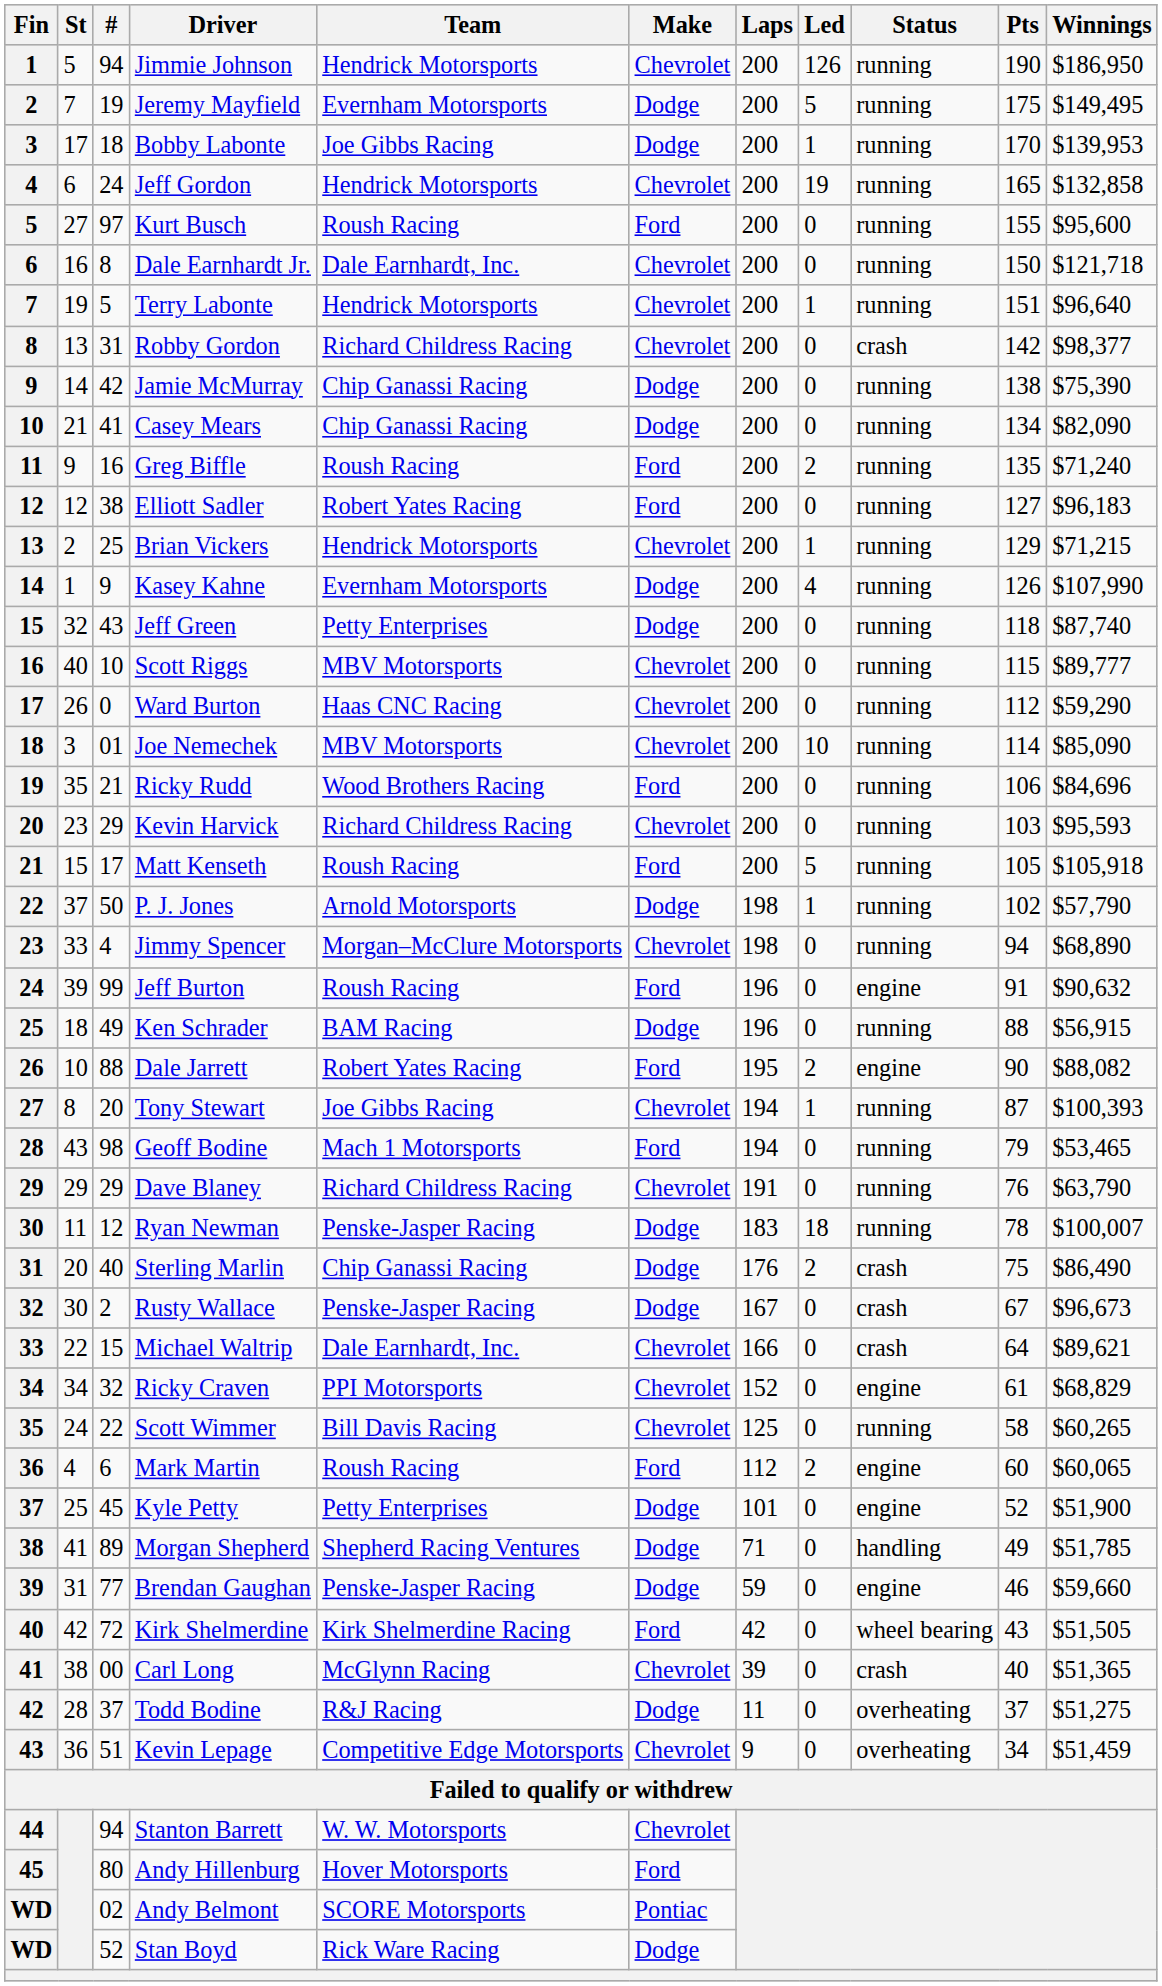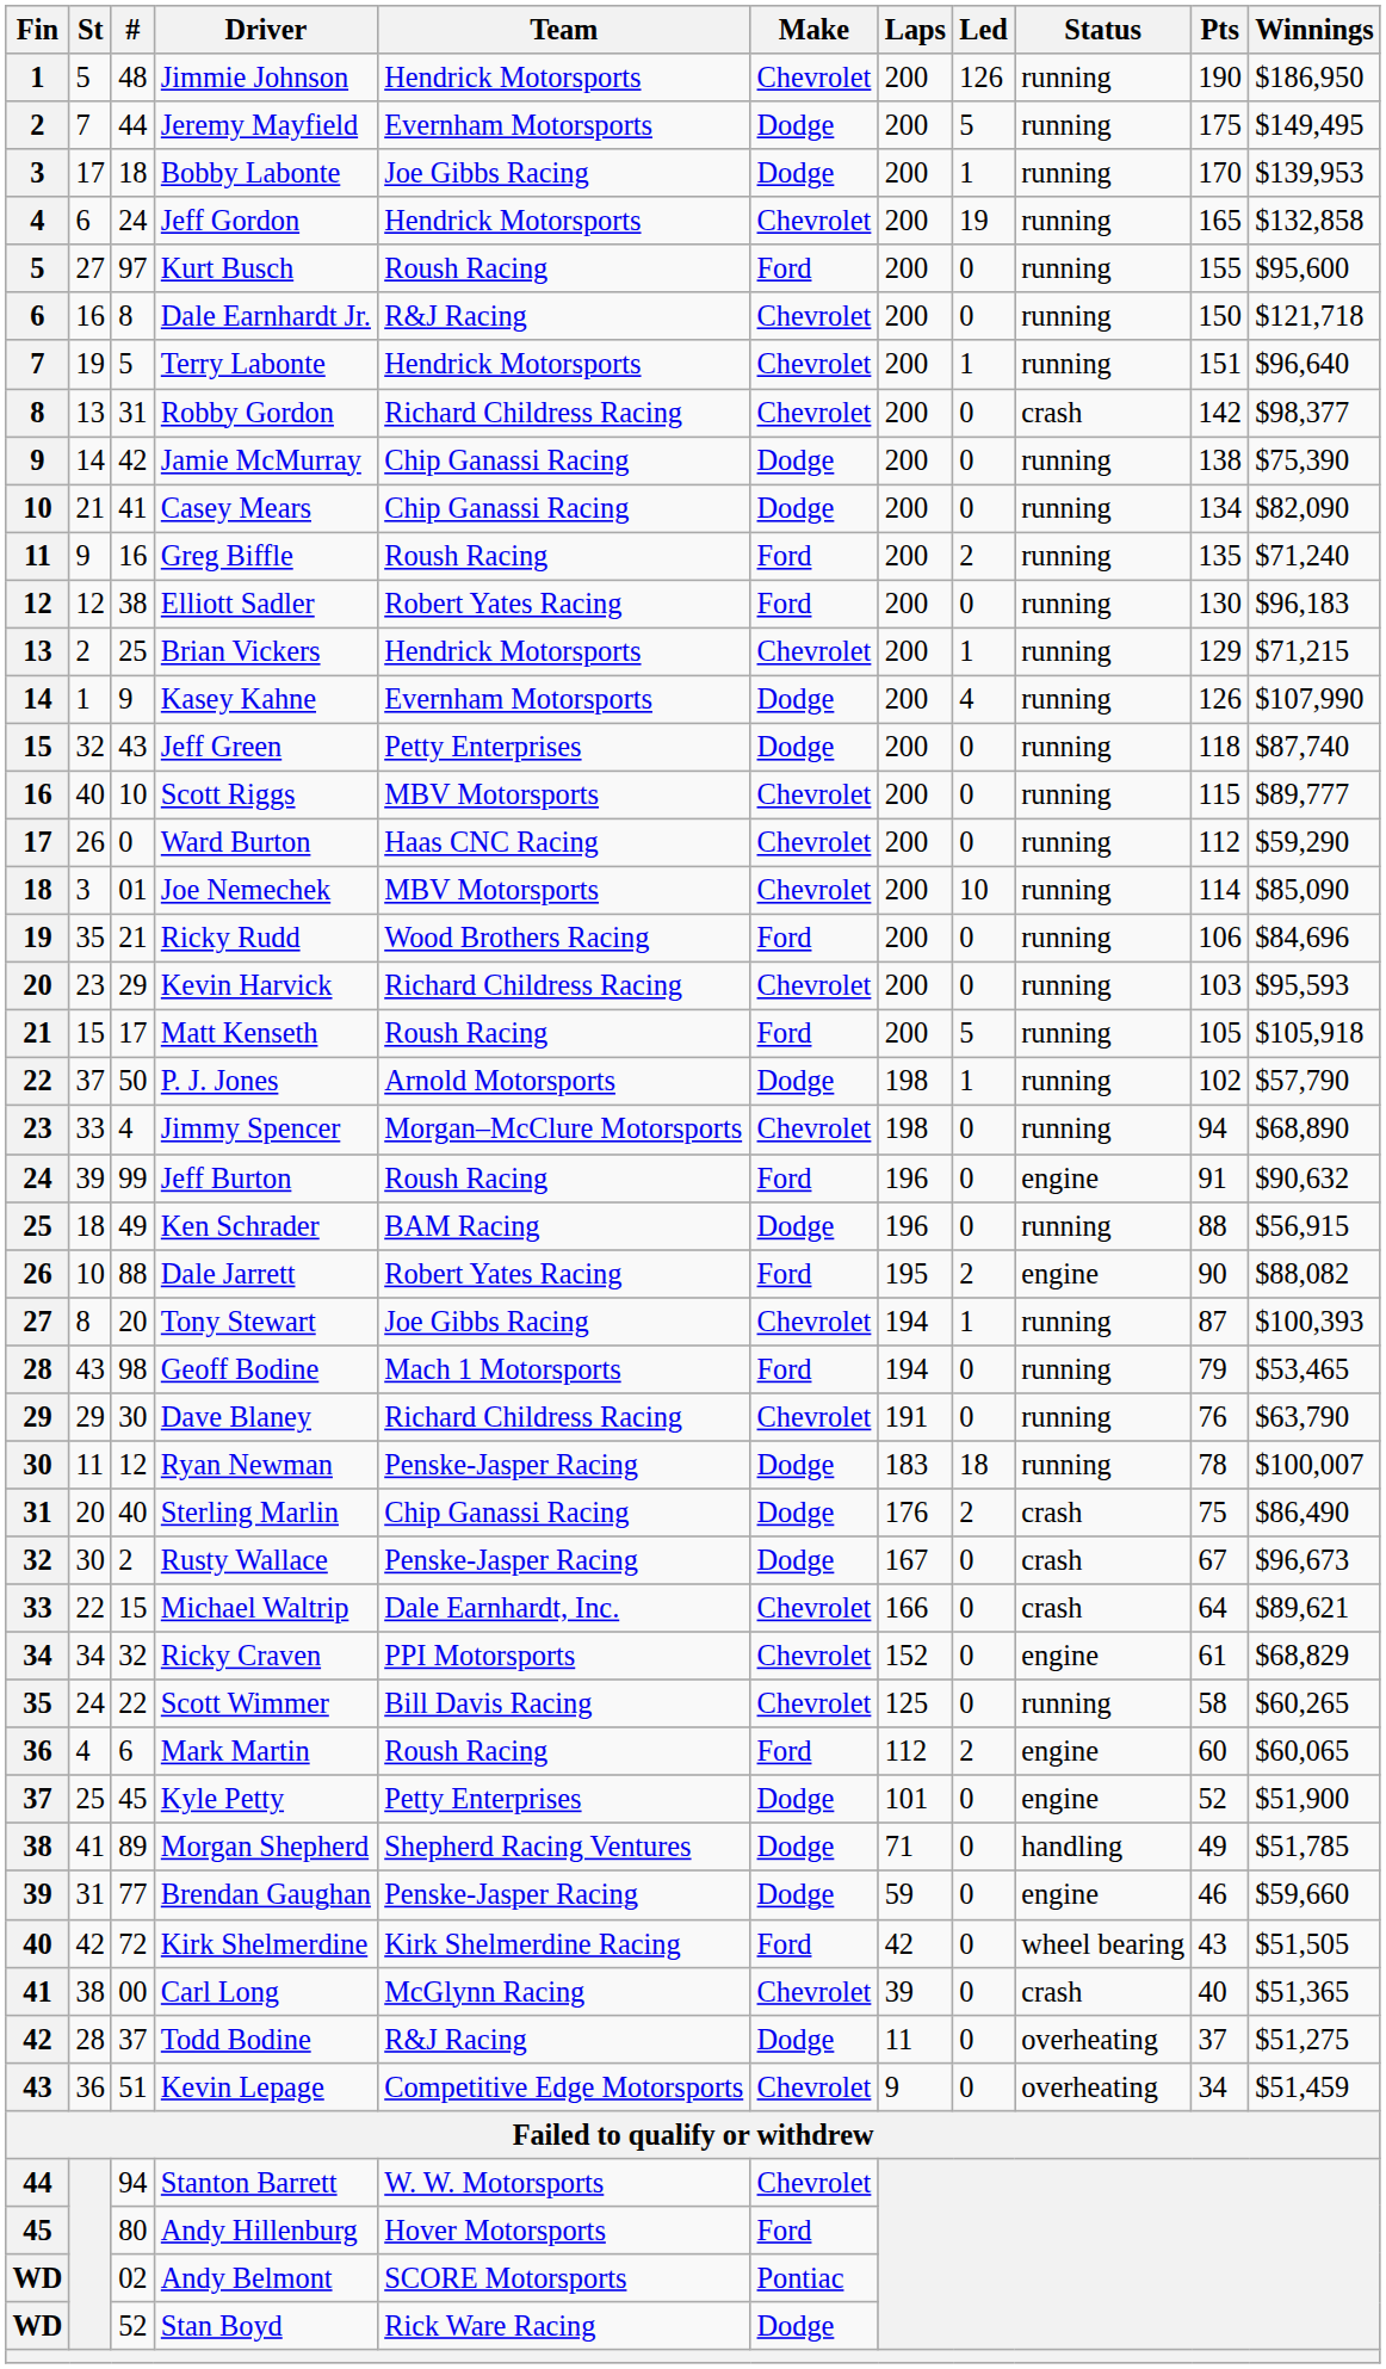Jimmie Johnson | #: 94 -> 48
Jeremy Mayfield | #: 19 -> 44
Dale Earnhardt Jr. | Team: Dale Earnhardt, Inc. -> R&J Racing
Elliott Sadler | Pts: 127 -> 130
Dave Blaney | #: 29 -> 30
